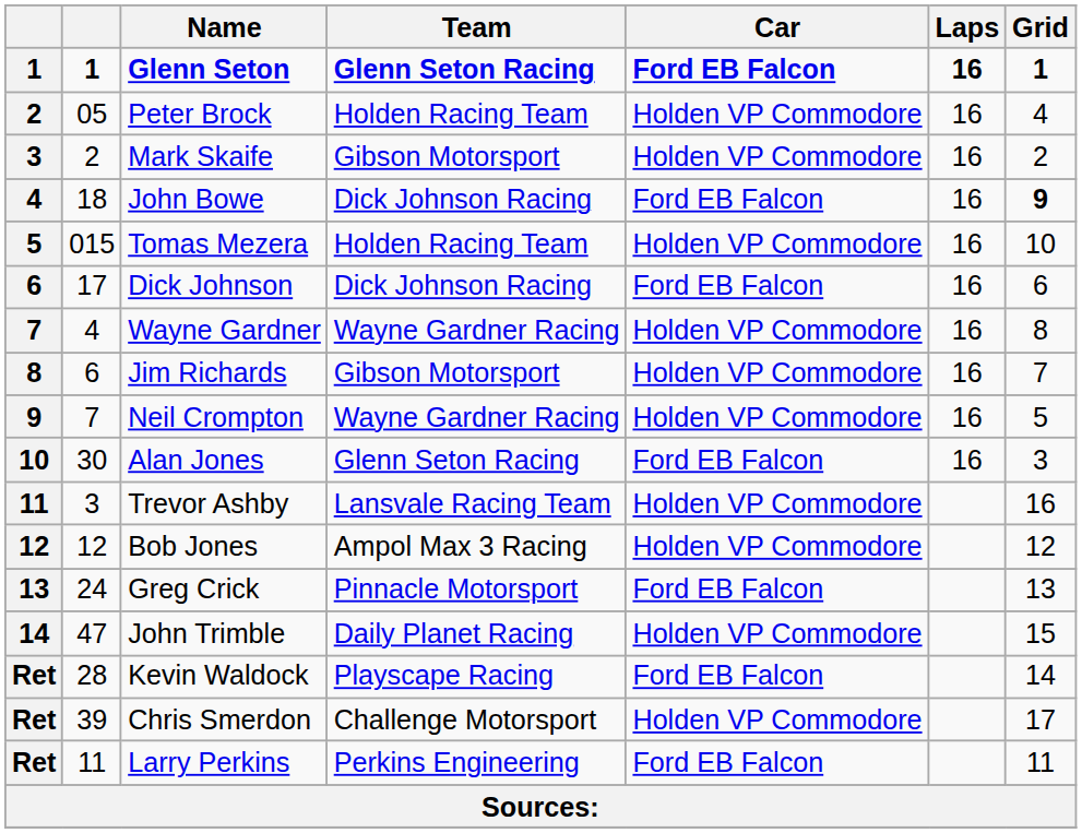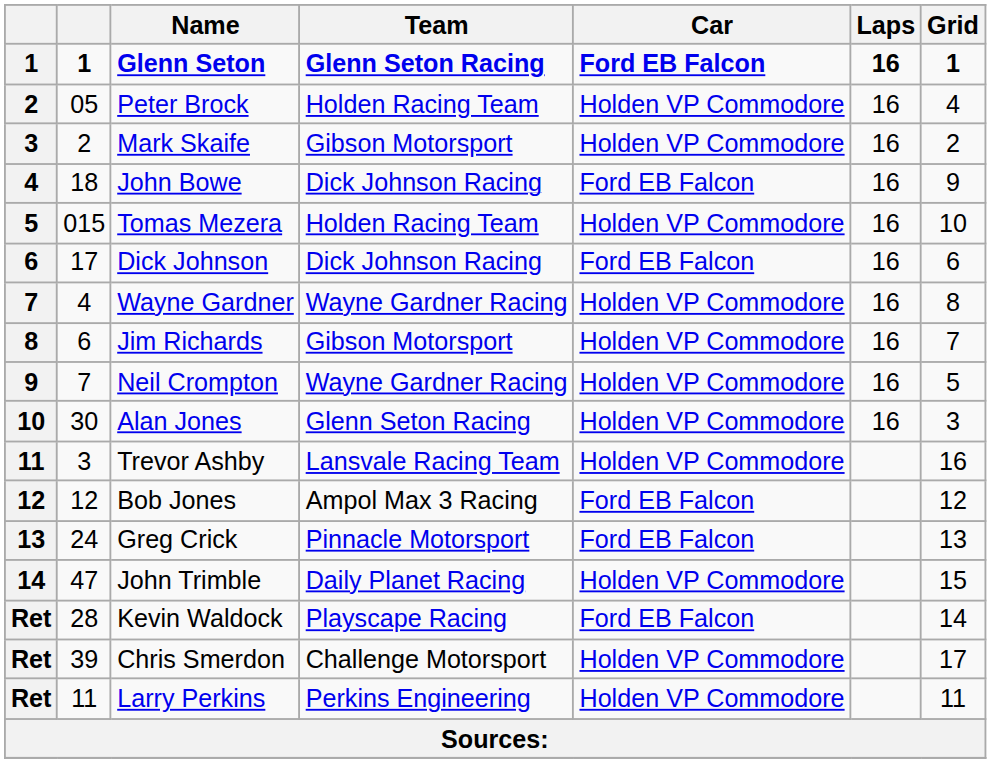John Bowe | Grid: bold -> normal
Alan Jones | Car: Ford EB Falcon -> Holden VP Commodore
Bob Jones | Car: Holden VP Commodore -> Ford EB Falcon
Larry Perkins | Car: Ford EB Falcon -> Holden VP Commodore
